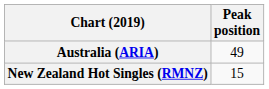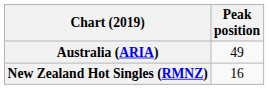New Zealand Hot Singles (RMNZ) | Peak position: 15 -> 16
